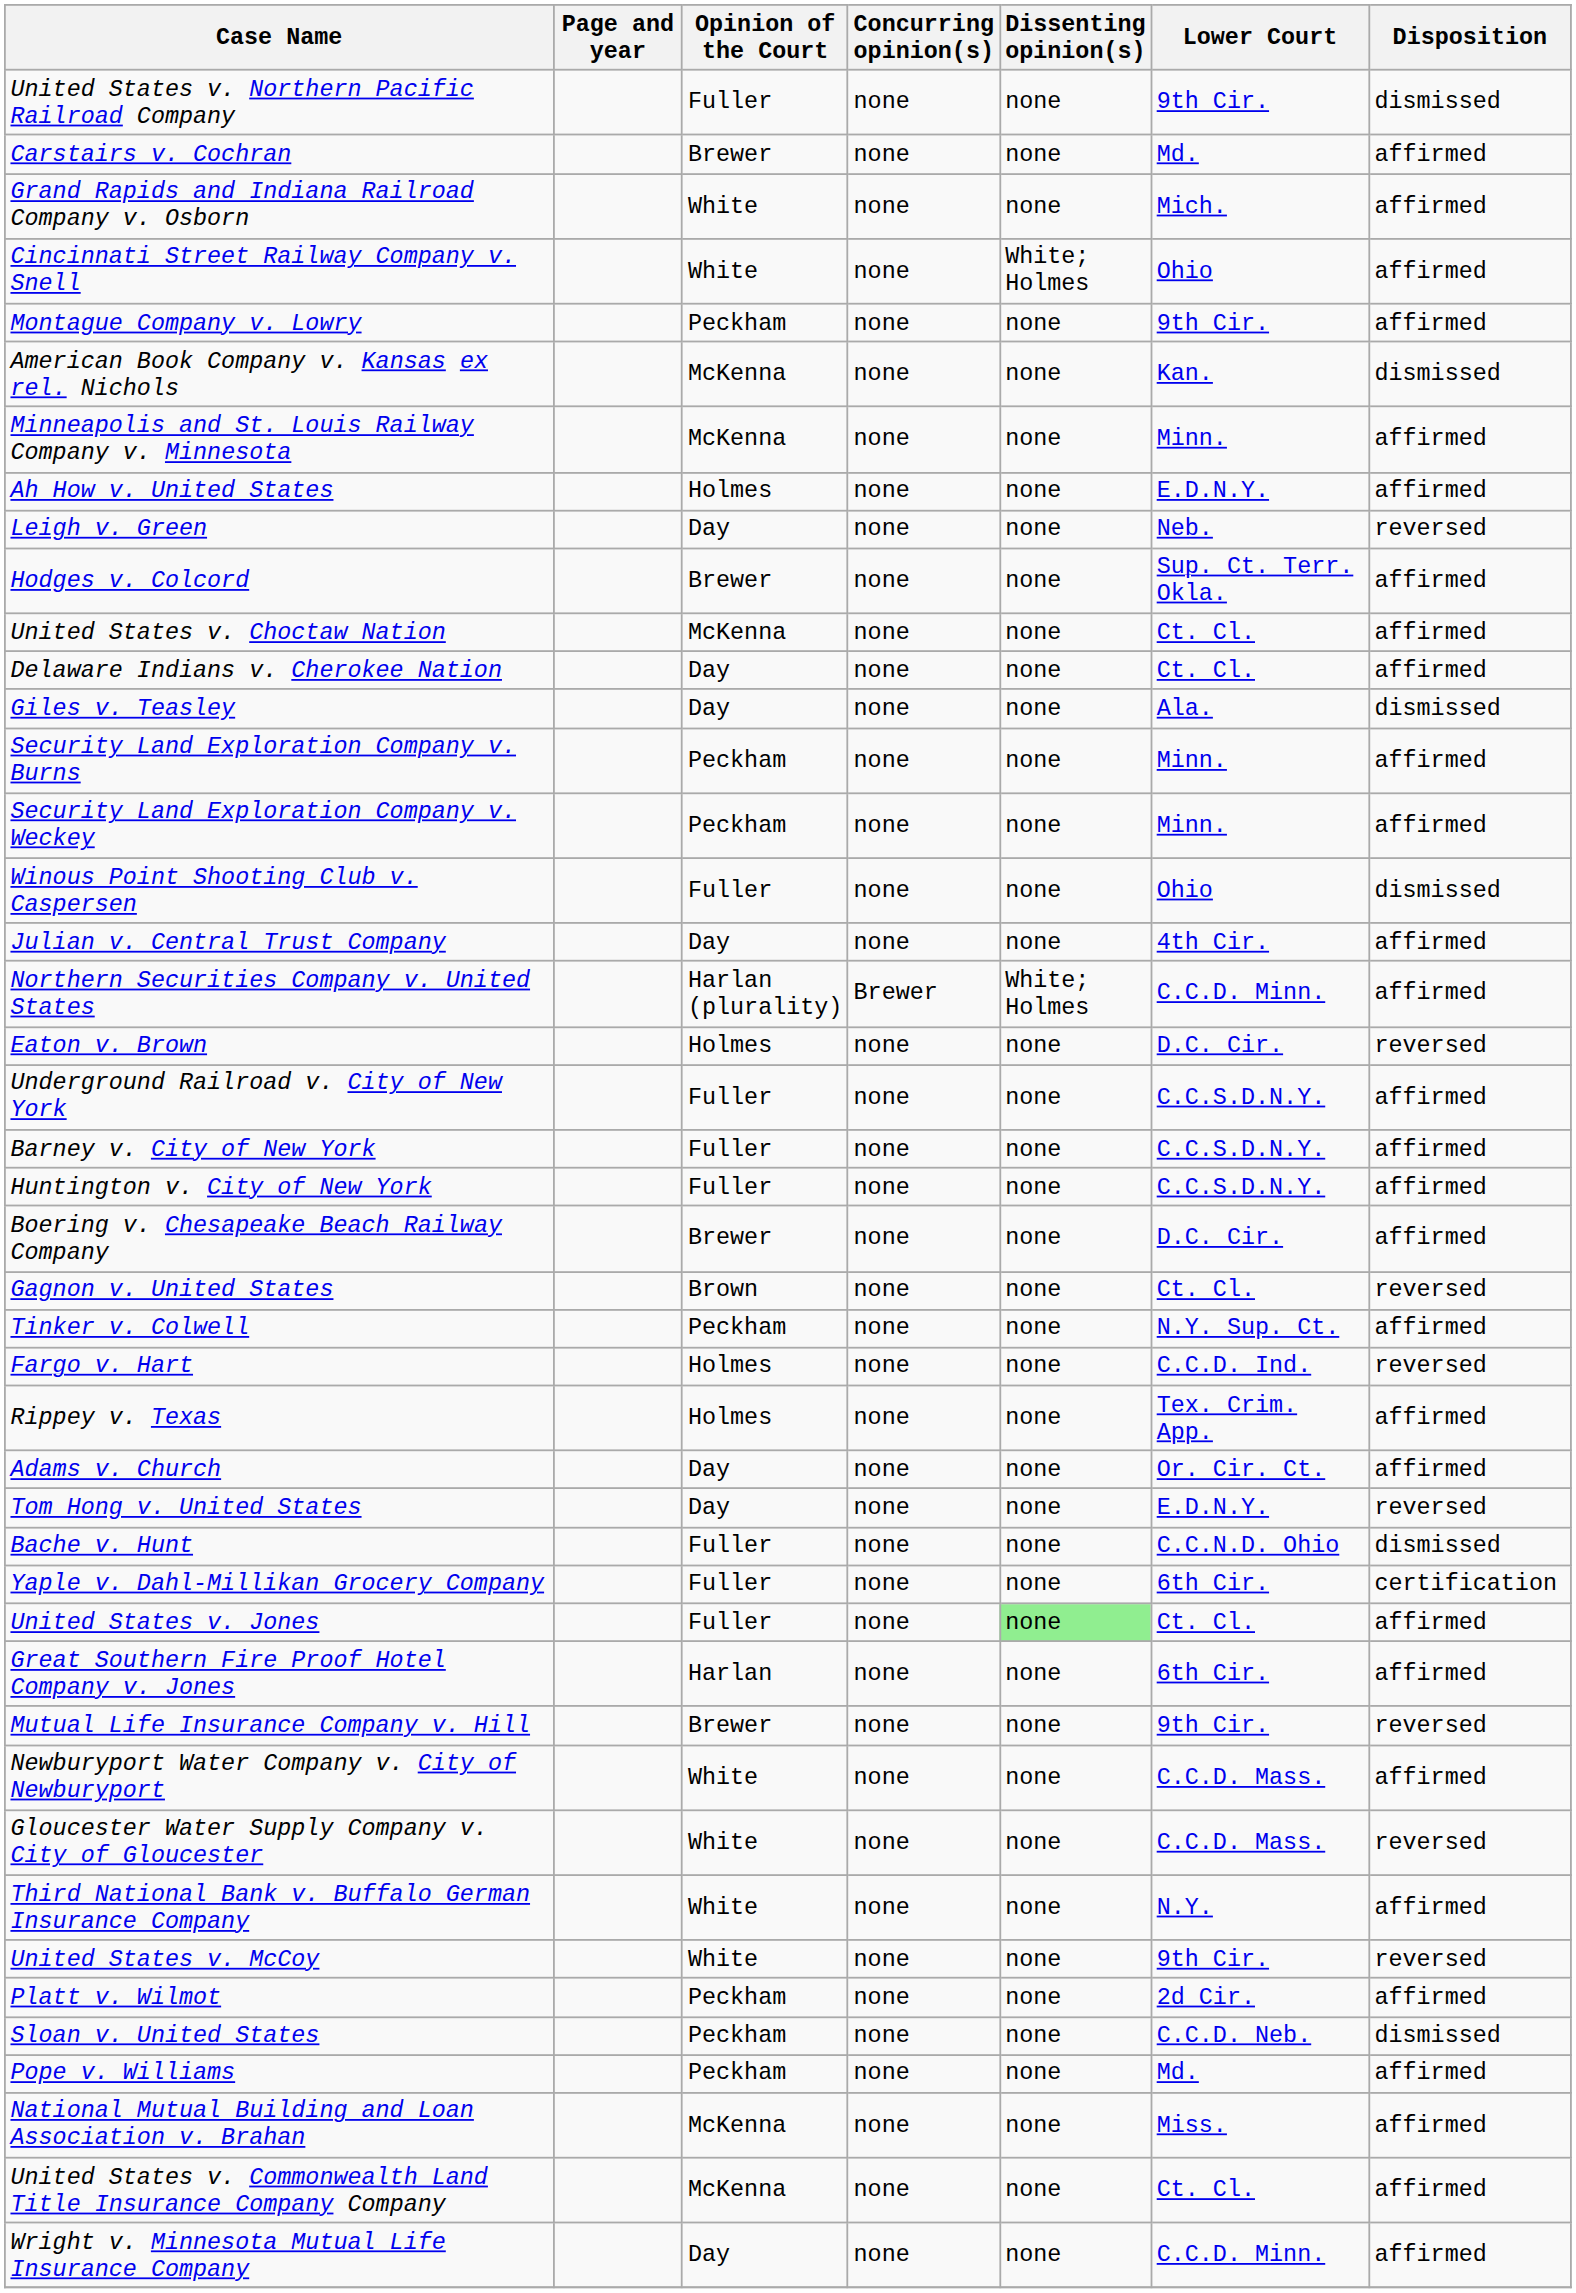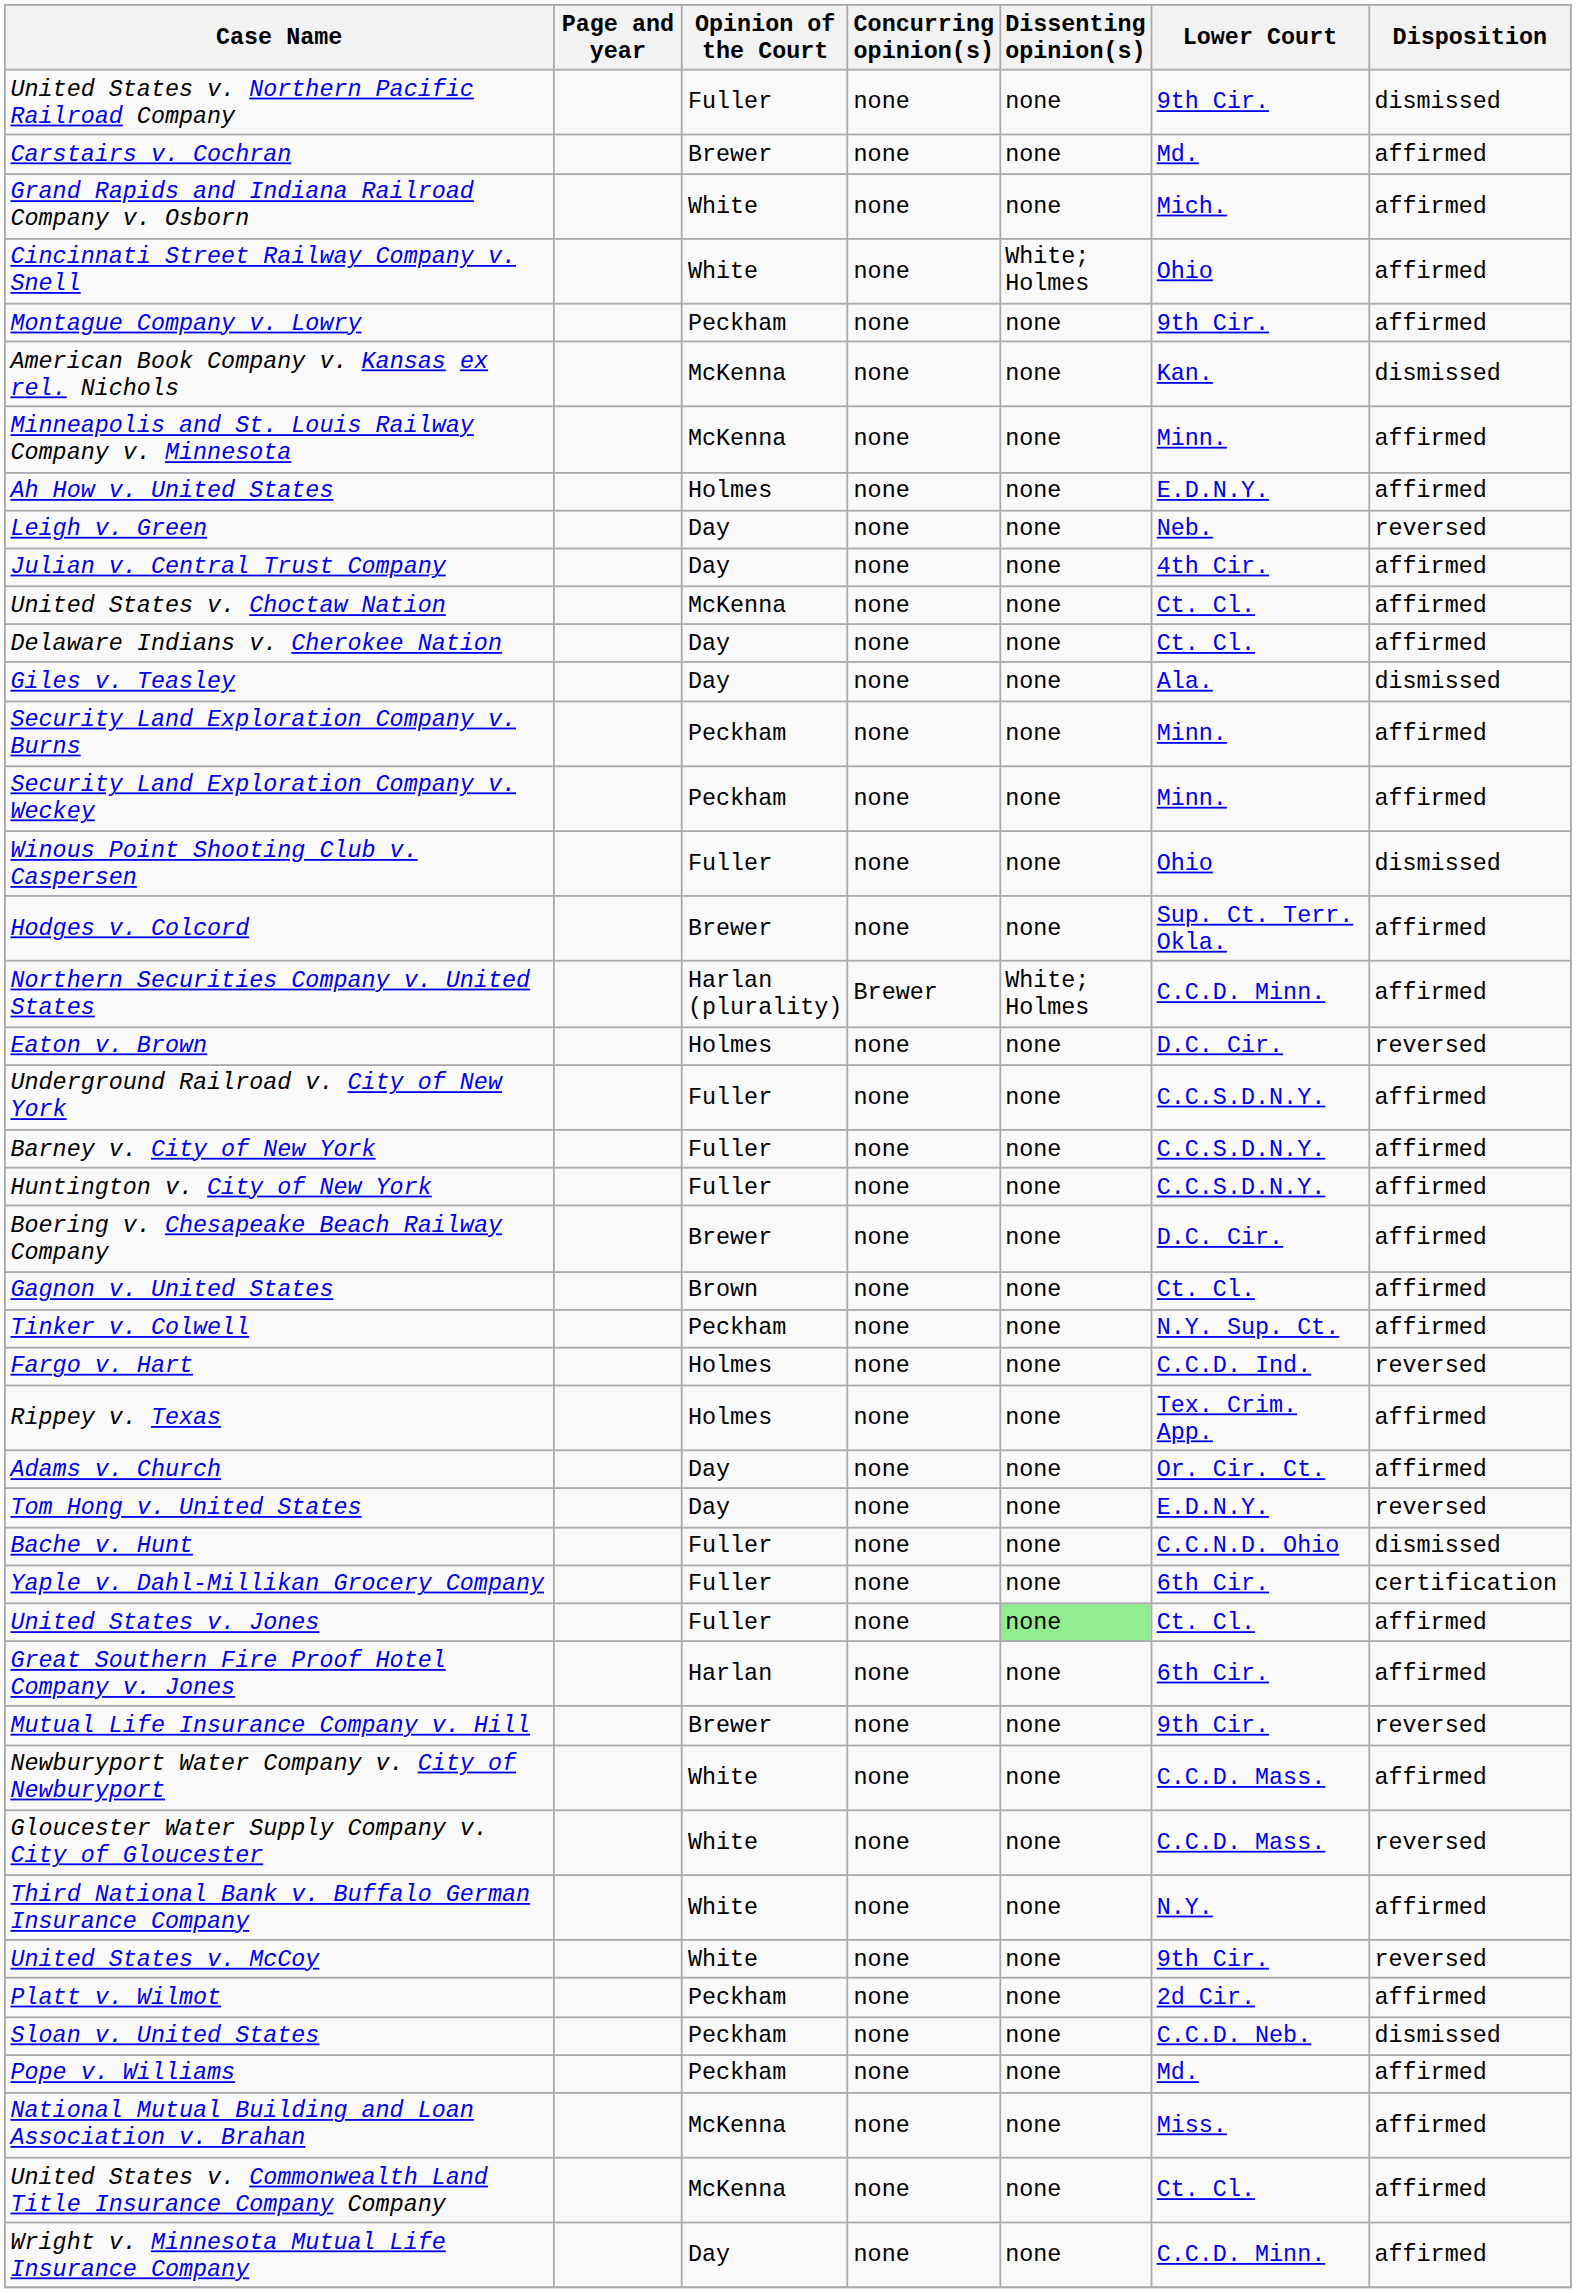rows swapped: Julian v. Central Trust Company <-> Hodges v. Colcord
Gagnon v. United States | Disposition: reversed -> affirmed
